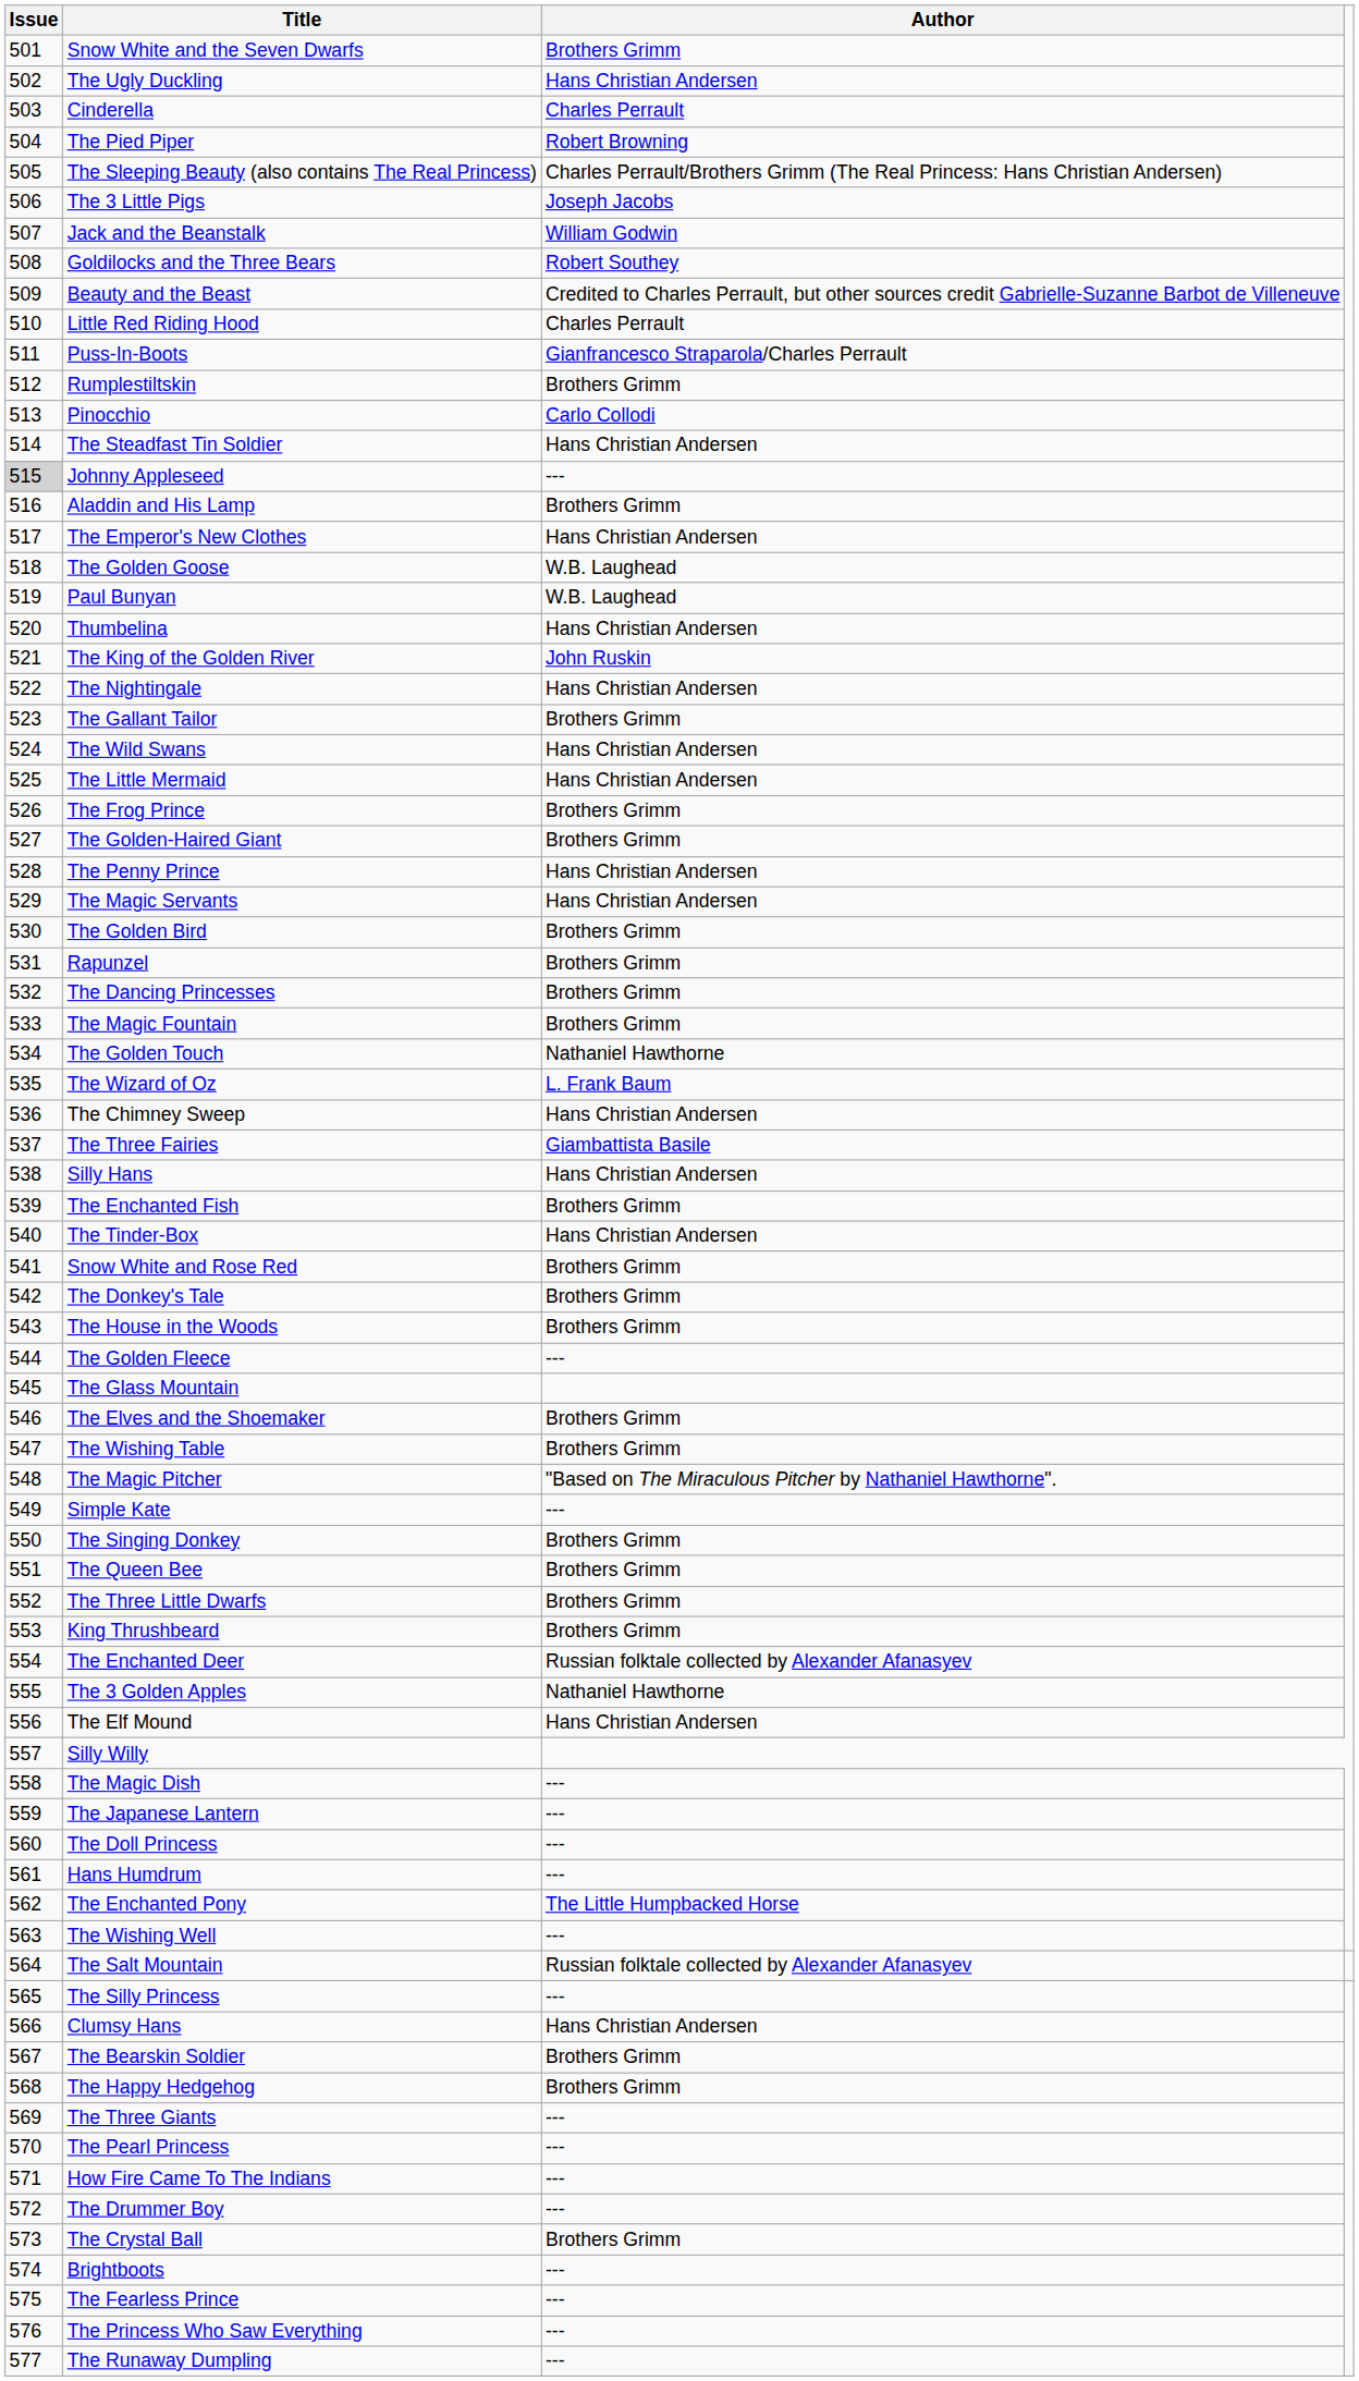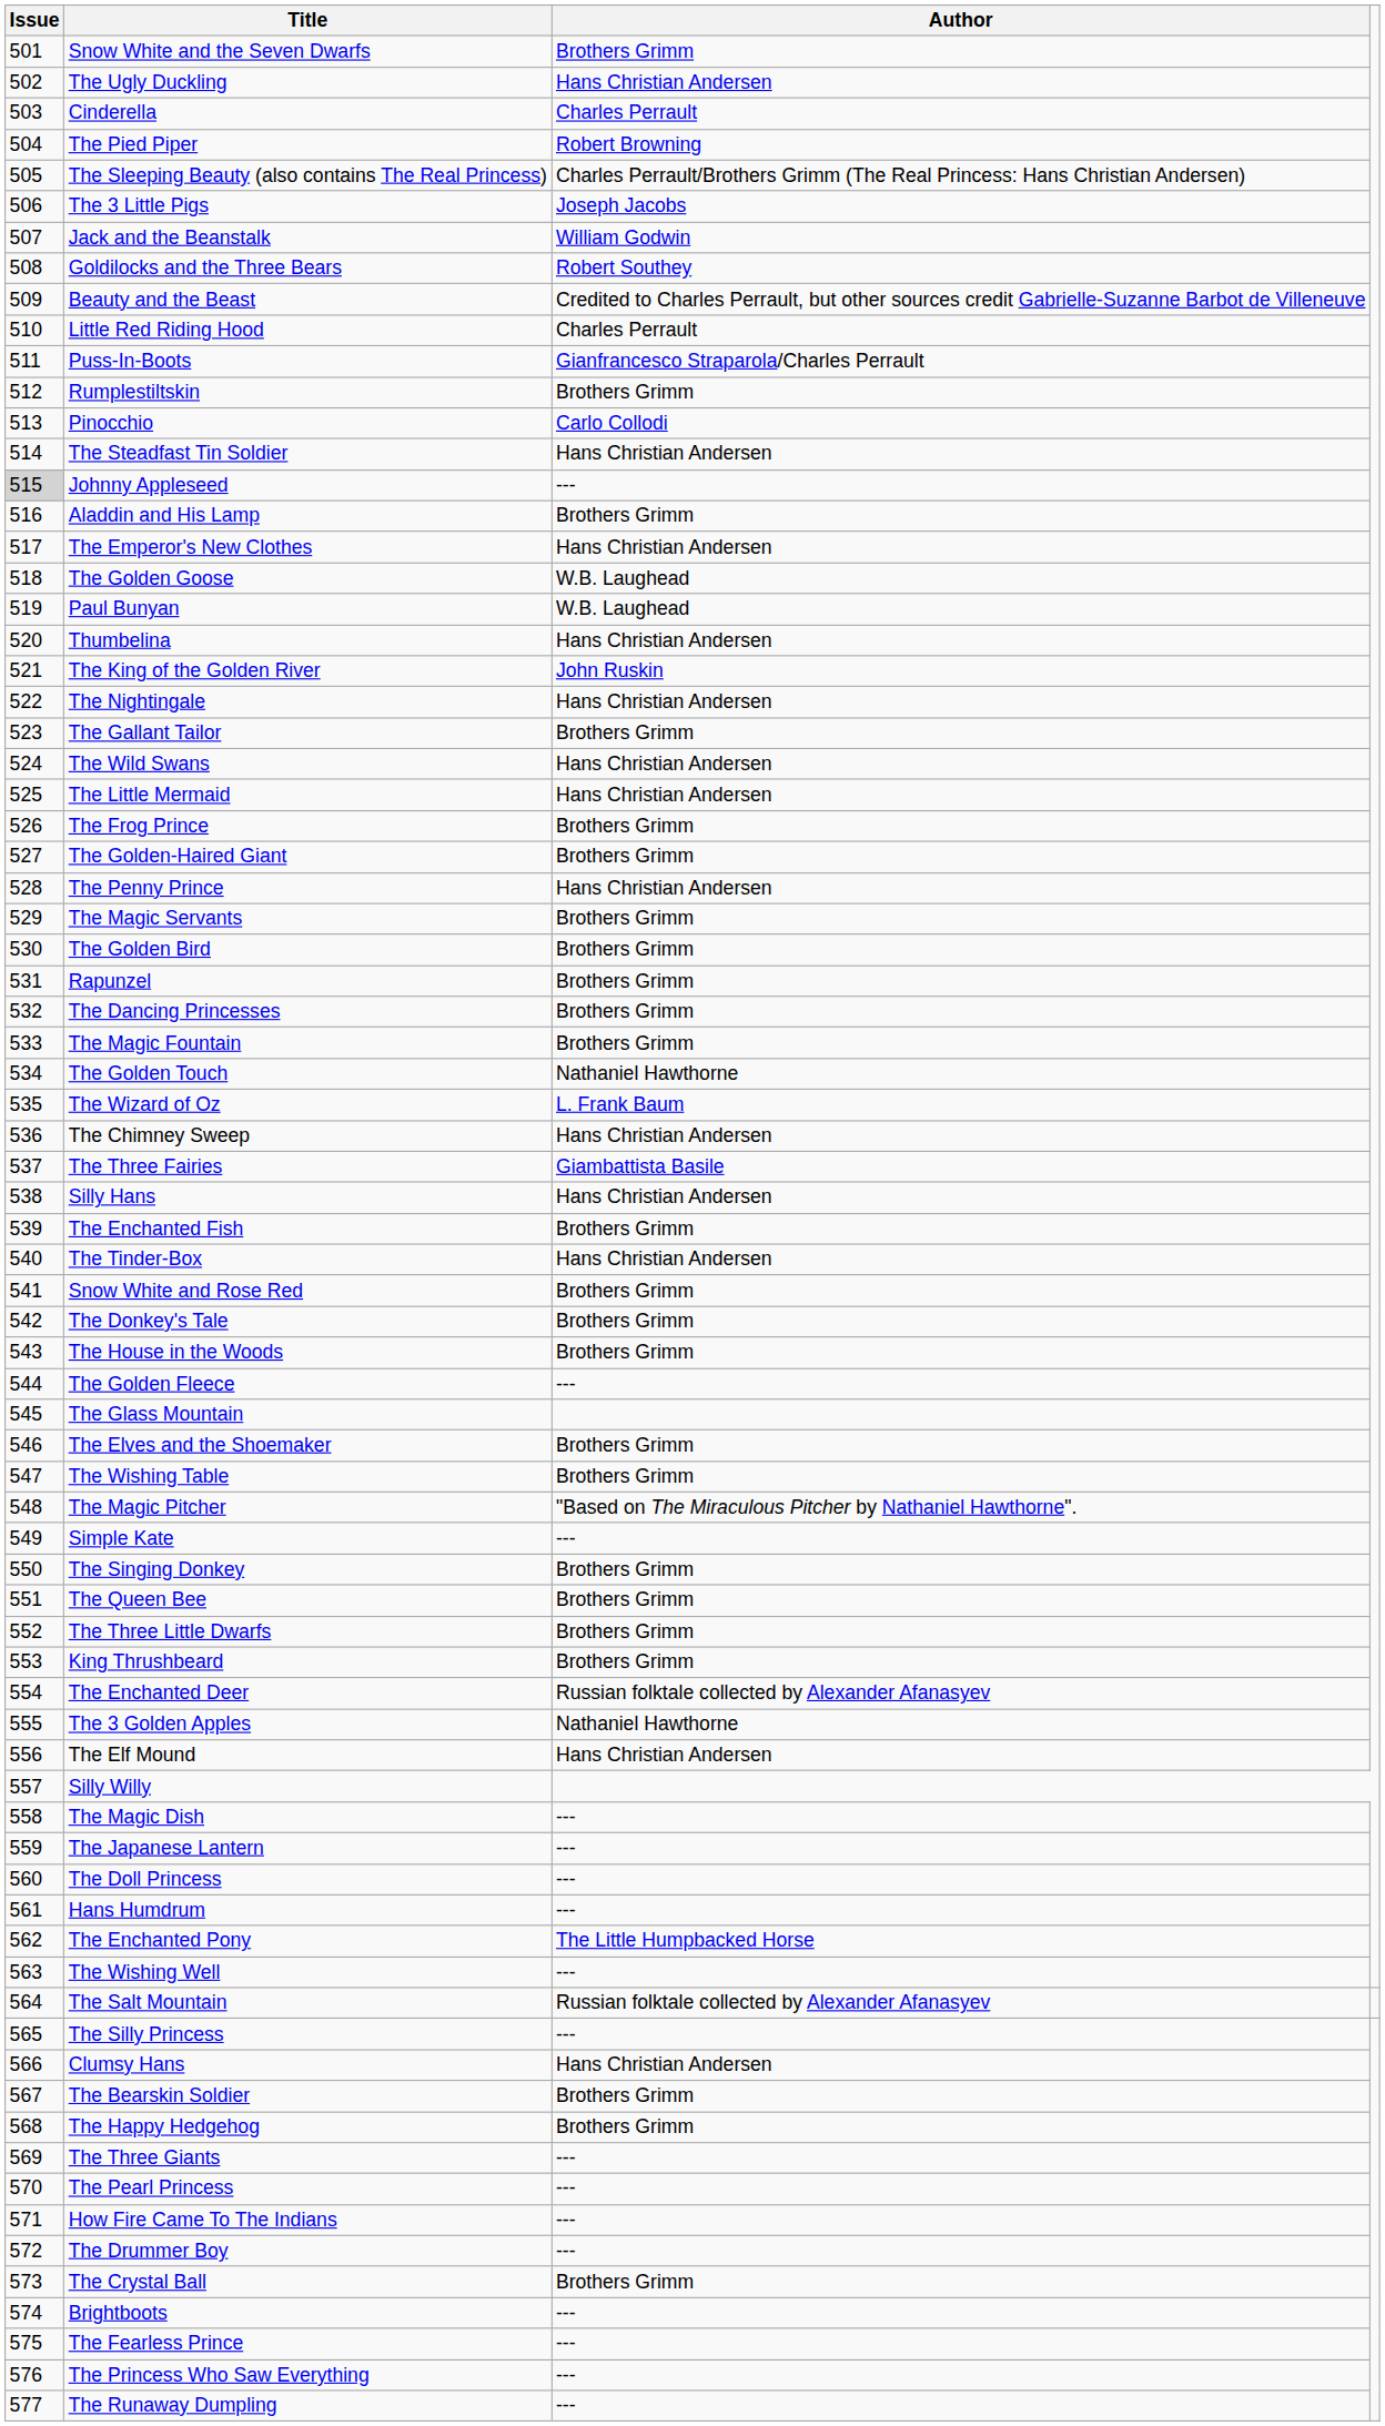The Magic Servants | Author: Hans Christian Andersen -> Brothers Grimm
